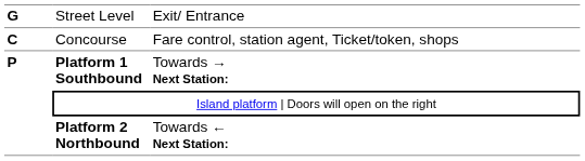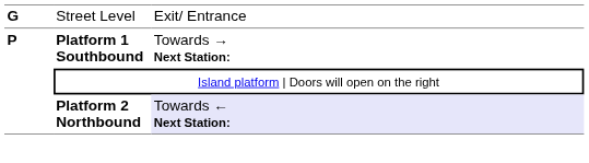- row: C | Concourse | Fare control, station agent, Ticket/token, shops
Platform 2 Northbound | column 3: no background -> lavender background
